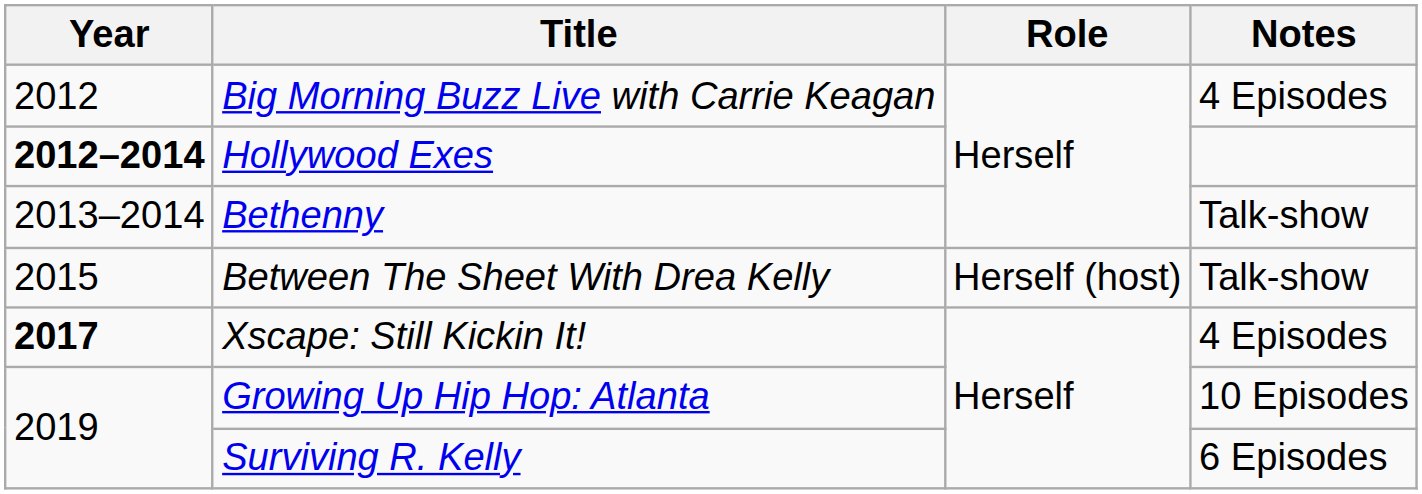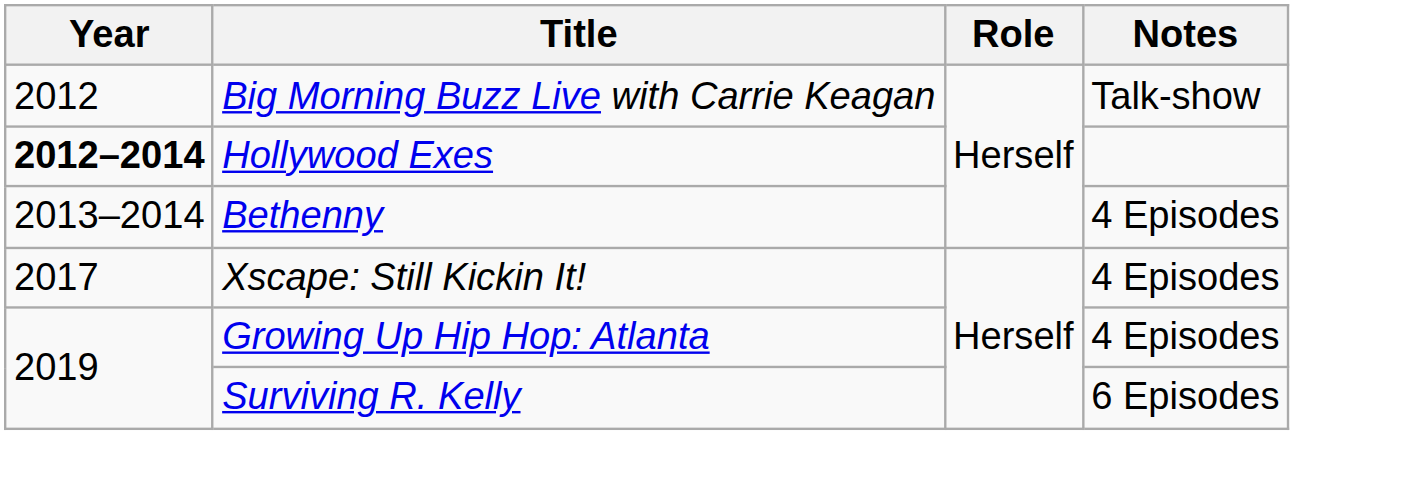Big Morning Buzz Live with Carrie Keagan | Notes: 4 Episodes -> Talk-show
Bethenny | Notes: Talk-show -> 4 Episodes
- row: 2015 | Between The Sheet With Drea Kelly | Herself (host) | Talk-show
Xscape: Still Kickin It! | Year: bold -> normal
Growing Up Hip Hop: Atlanta | Notes: 10 Episodes -> 4 Episodes
